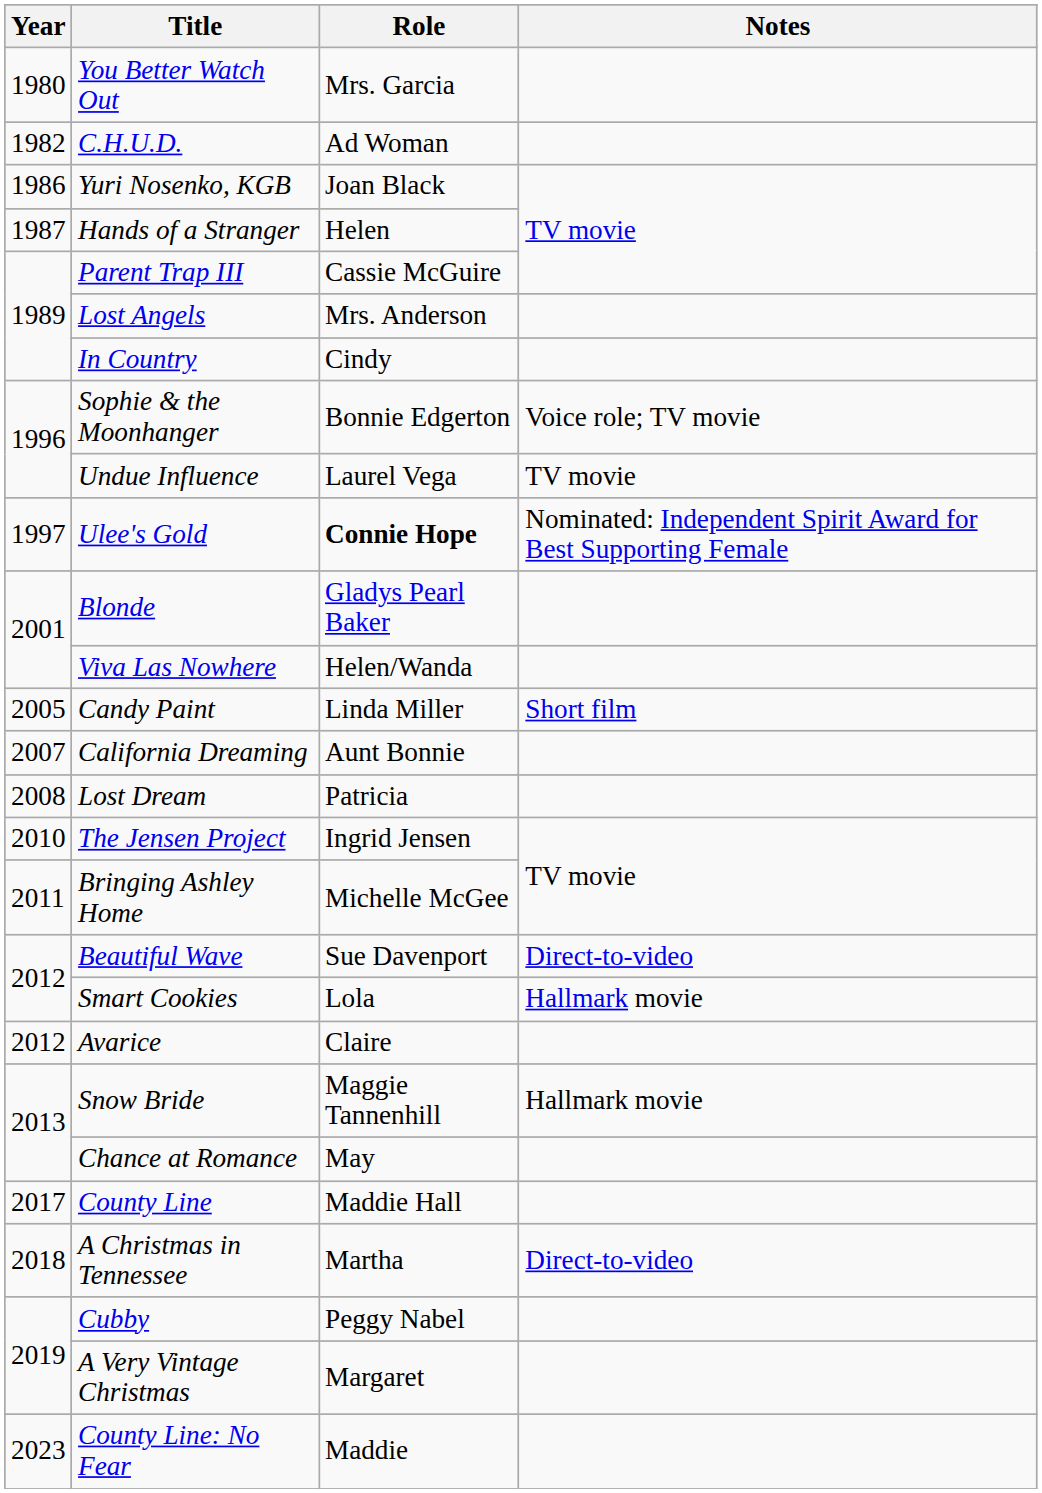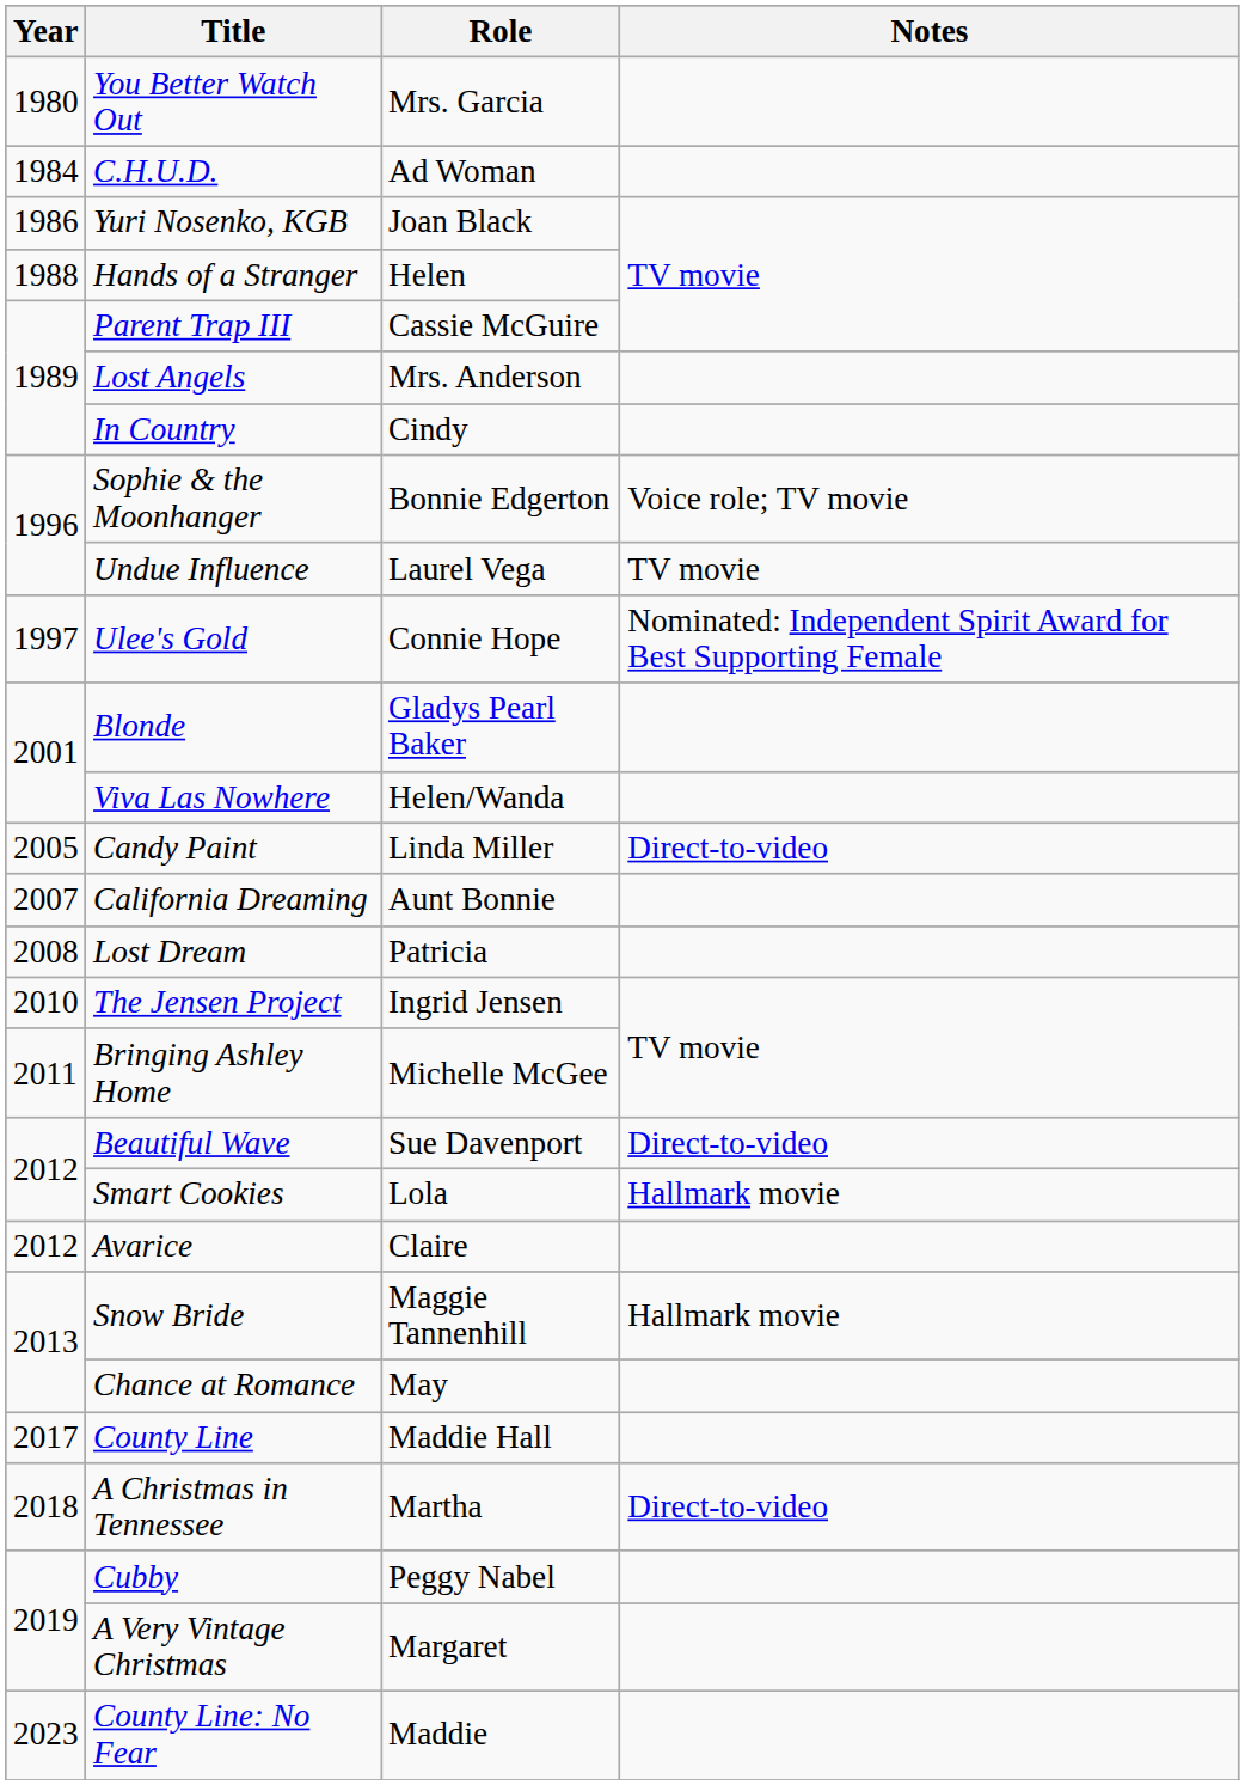C.H.U.D. | Year: 1982 -> 1984
Hands of a Stranger | Year: 1987 -> 1988
Ulee's Gold | Role: bold -> normal
Candy Paint | Notes: Short film -> Direct-to-video
